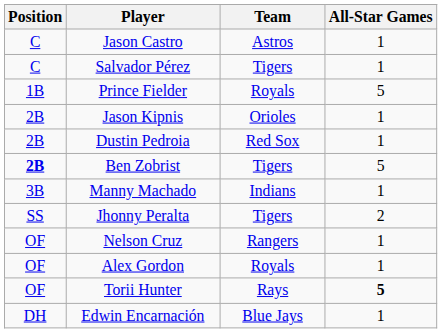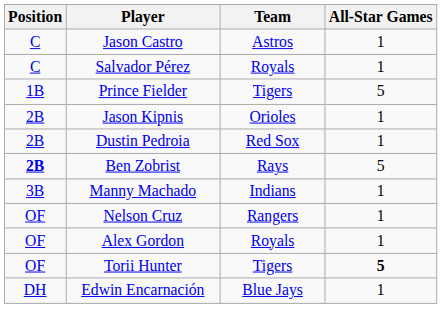Salvador Pérez | Team: Tigers -> Royals
Prince Fielder | Team: Royals -> Tigers
Ben Zobrist | Team: Tigers -> Rays
- row: SS | Jhonny Peralta | Tigers | 2
Torii Hunter | Team: Rays -> Tigers
